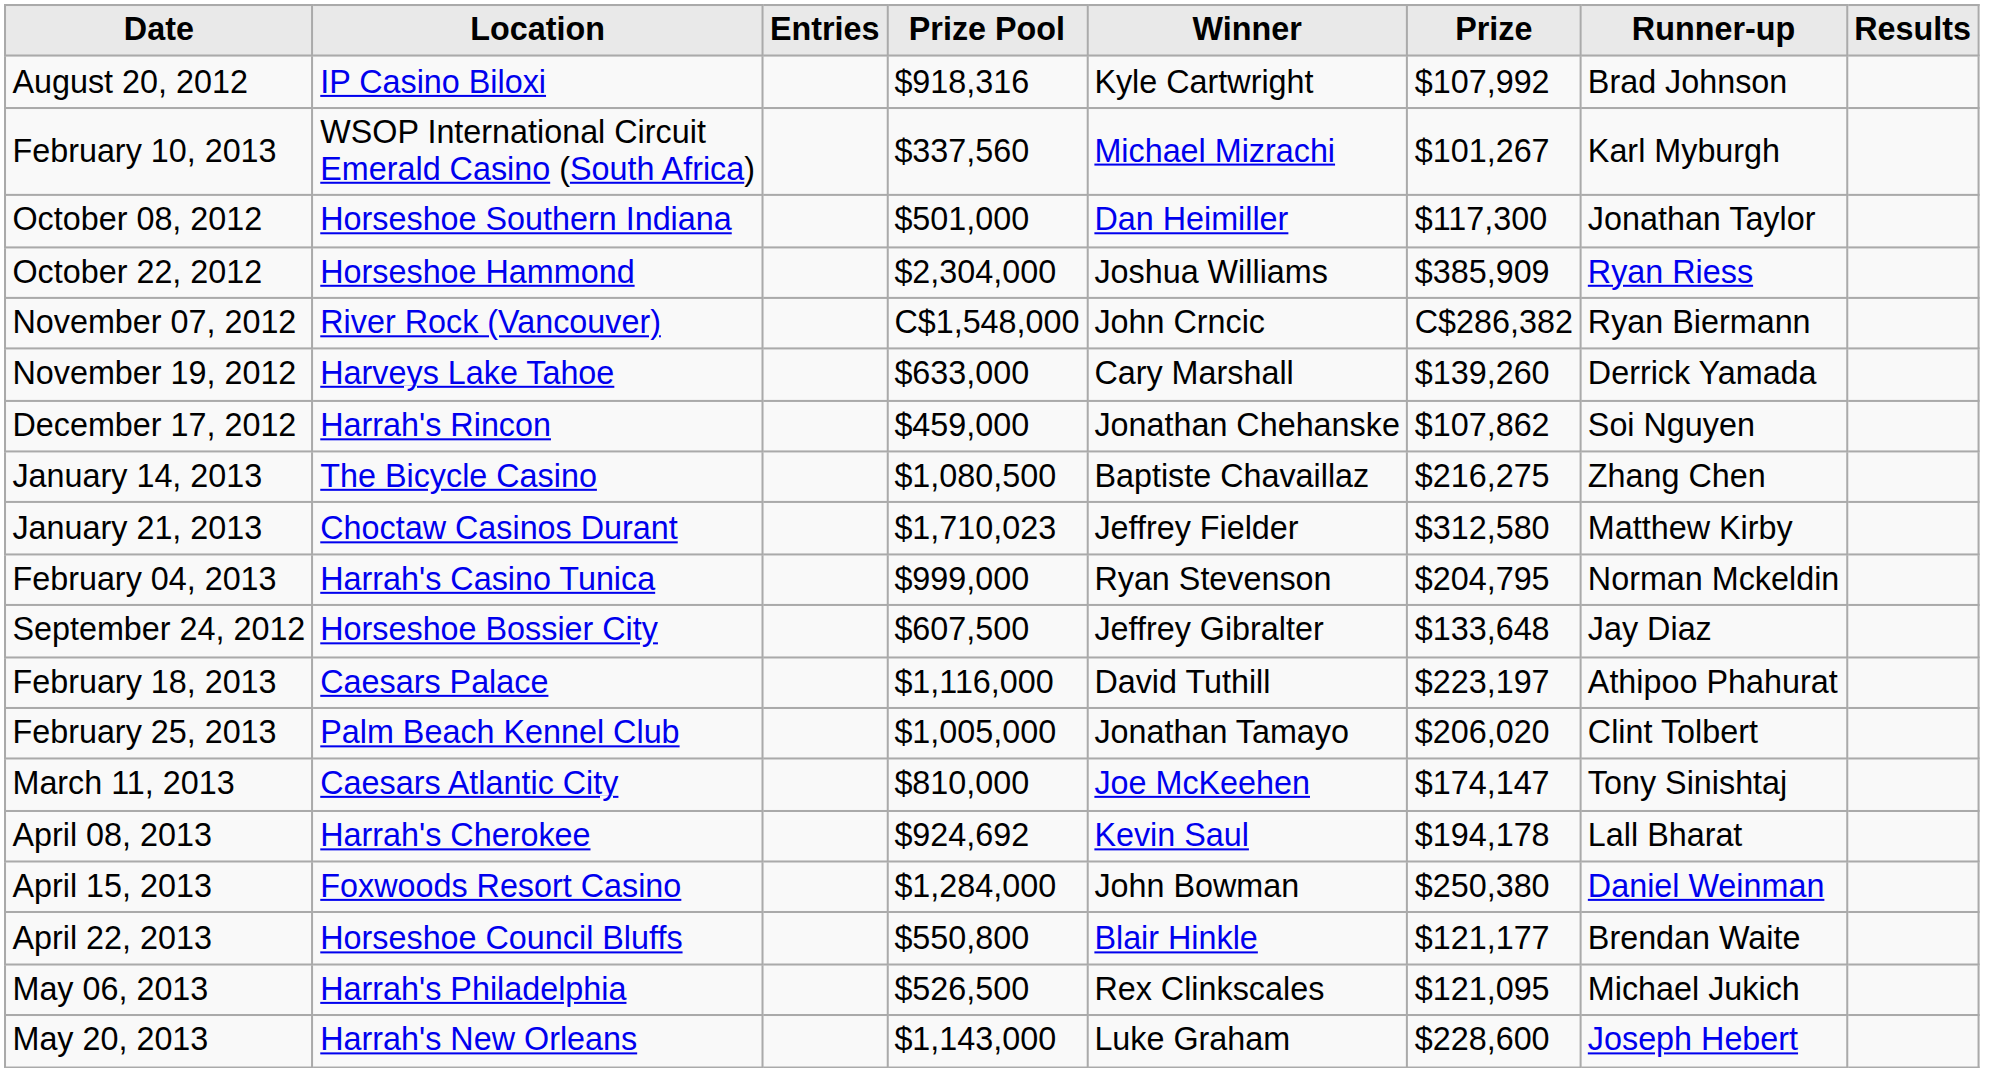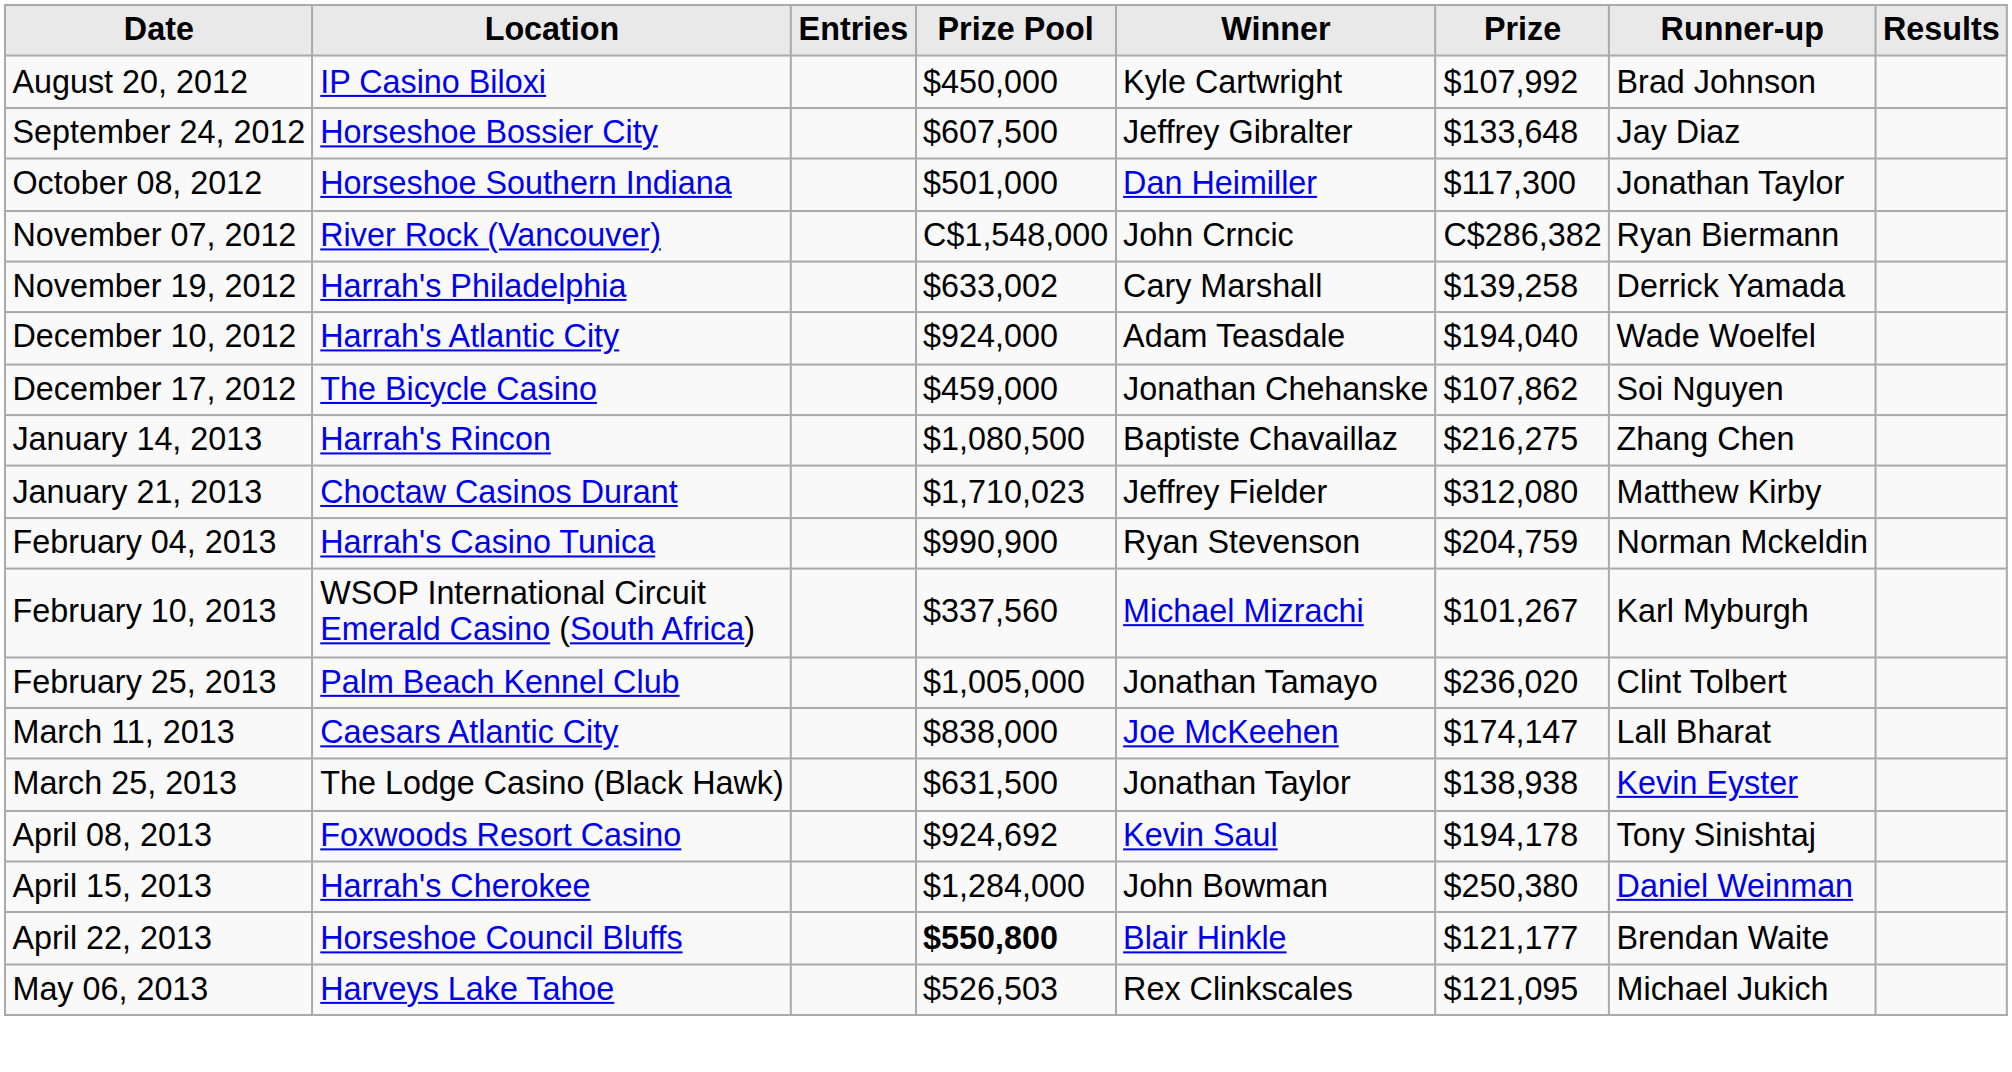August 20, 2012 | Prize Pool: $918,316 -> $450,000
rows swapped: September 24, 2012 <-> February 10, 2013
- row: October 22, 2012 | Horseshoe Hammond | $2,304,000 | Joshua Williams | $385,909 | Ryan Riess
November 19, 2012 | Location: Harveys Lake Tahoe -> Harrah's Philadelphia
November 19, 2012 | Prize Pool: $633,000 -> $633,002
November 19, 2012 | Prize: $139,260 -> $139,258
+ row: December 10, 2012 | Harrah's Atlantic City | $924,000 | Adam Teasdale | $194,040 | Wade Woelfel
December 17, 2012 | Location: Harrah's Rincon -> The Bicycle Casino
January 14, 2013 | Location: The Bicycle Casino -> Harrah's Rincon
January 21, 2013 | Prize: $312,580 -> $312,080
February 04, 2013 | Prize Pool: $999,000 -> $990,900
February 04, 2013 | Prize: $204,795 -> $204,759
- row: February 18, 2013 | Caesars Palace | $1,116,000 | David Tuthill | $223,197 | Athipoo Phahurat
February 25, 2013 | Prize: $206,020 -> $236,020
March 11, 2013 | Prize Pool: $810,000 -> $838,000
March 11, 2013 | Runner-up: Tony Sinishtaj -> Lall Bharat
+ row: March 25, 2013 | The Lodge Casino (Black Hawk) | $631,500 | Jonathan Taylor | $138,938 | Kevin Eyster
April 08, 2013 | Location: Harrah's Cherokee -> Foxwoods Resort Casino
April 08, 2013 | Runner-up: Lall Bharat -> Tony Sinishtaj
April 15, 2013 | Location: Foxwoods Resort Casino -> Harrah's Cherokee
April 22, 2013 | Prize Pool: normal -> bold
May 06, 2013 | Location: Harrah's Philadelphia -> Harveys Lake Tahoe
May 06, 2013 | Prize Pool: $526,500 -> $526,503
- row: May 20, 2013 | Harrah's New Orleans | $1,143,000 | Luke Graham | $228,600 | Joseph Hebert
